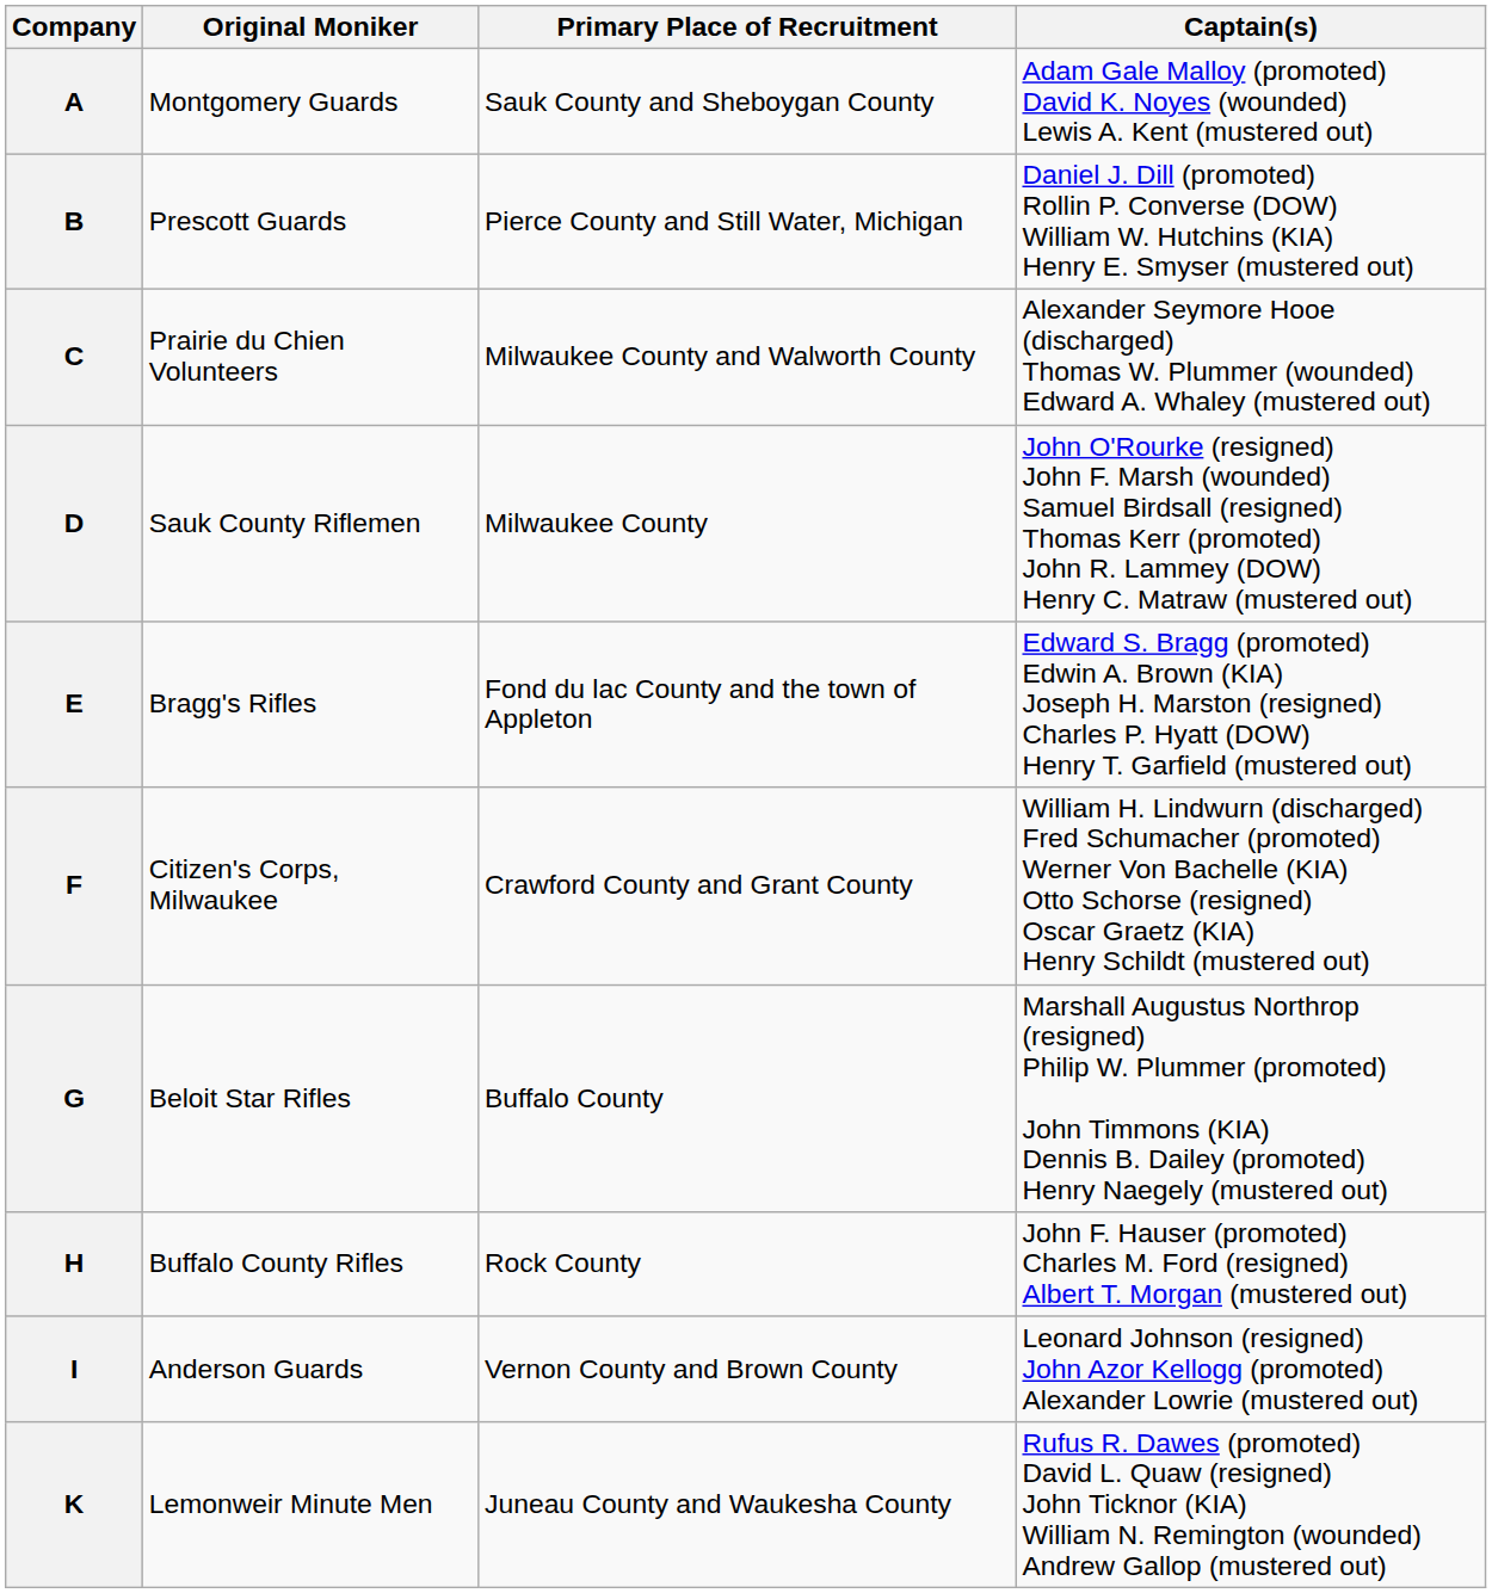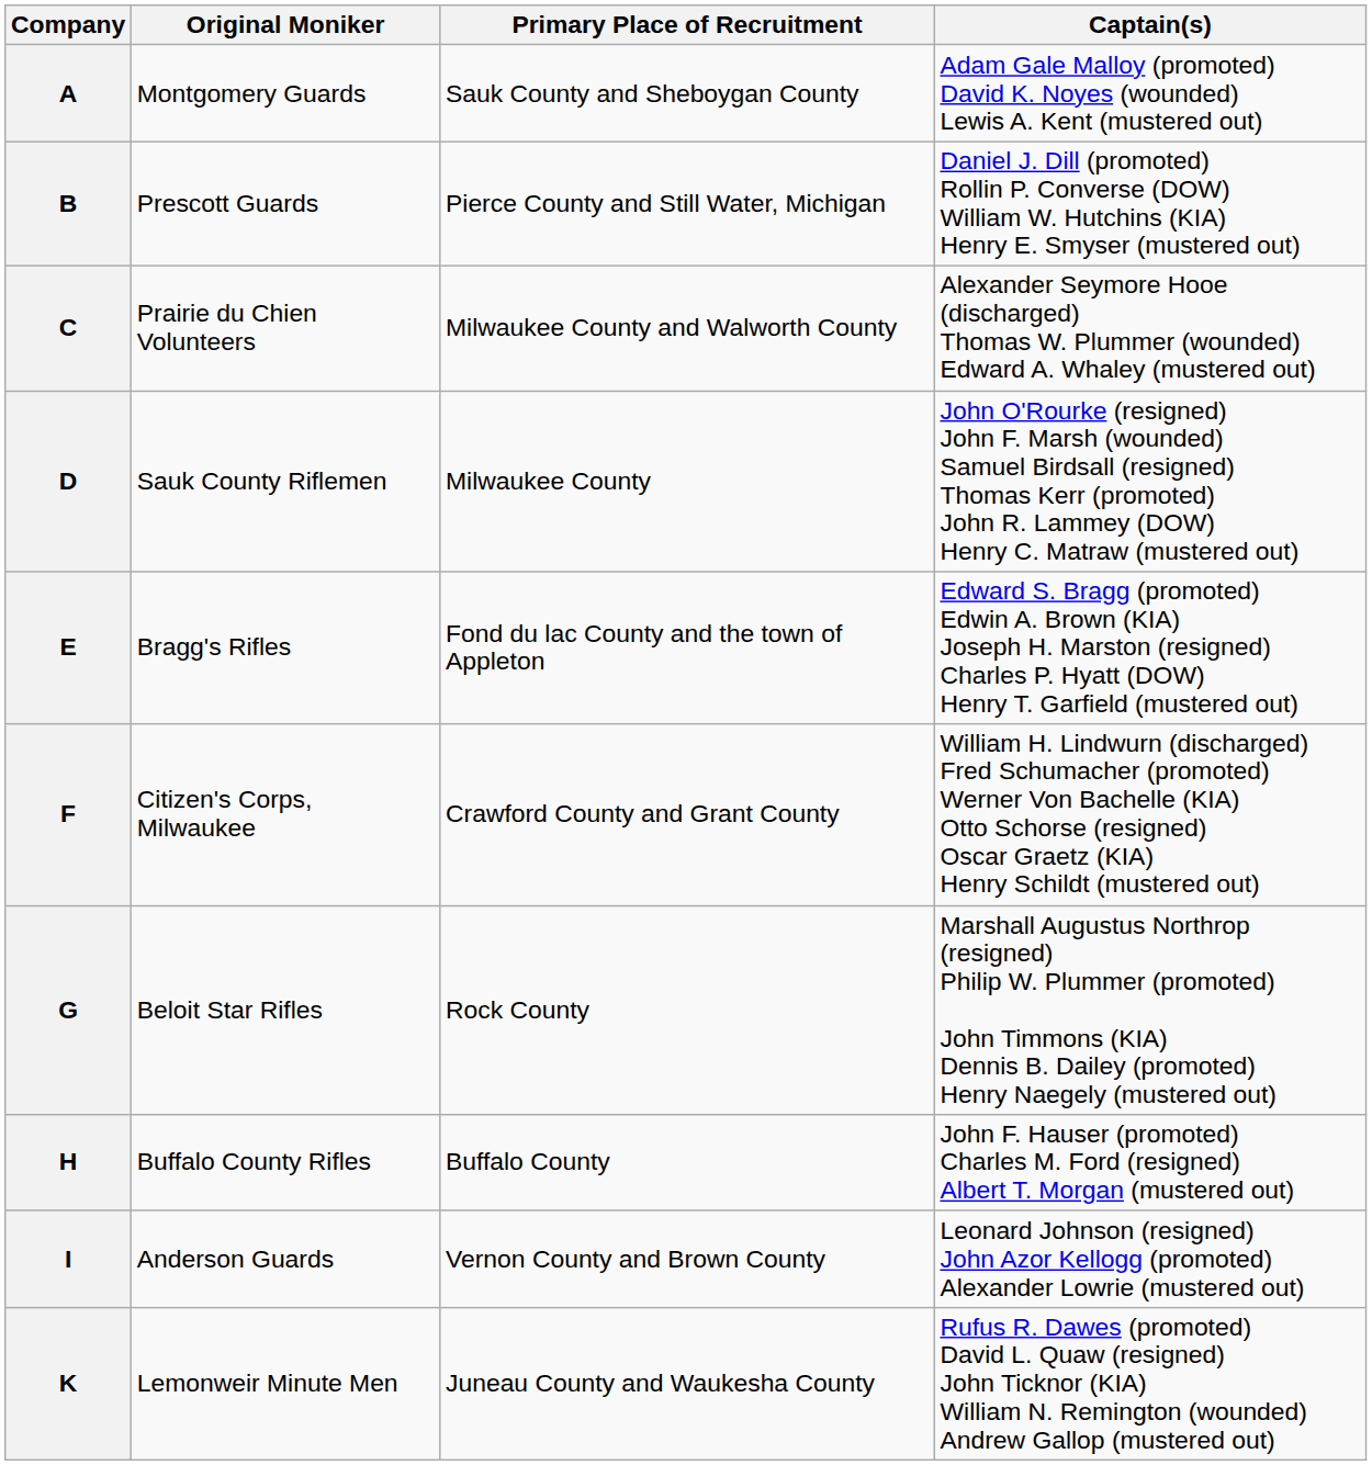G | Primary Place of Recruitment: Buffalo County -> Rock County
H | Primary Place of Recruitment: Rock County -> Buffalo County
